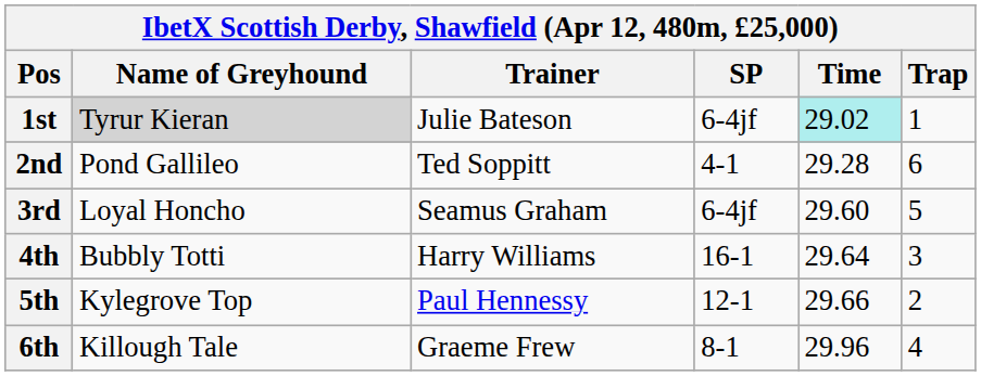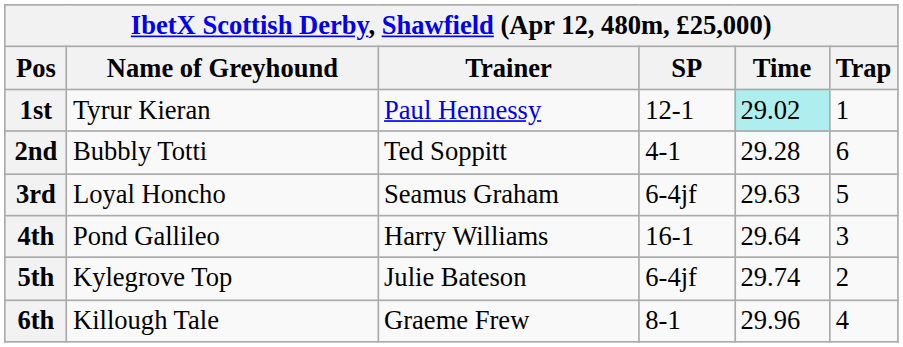1st | Name of Greyhound: lightgrey background -> no background
1st | Trainer: Julie Bateson -> Paul Hennessy
1st | SP: 6-4jf -> 12-1
2nd | Name of Greyhound: Pond Gallileo -> Bubbly Totti
3rd | Time: 29.60 -> 29.63
4th | Name of Greyhound: Bubbly Totti -> Pond Gallileo
5th | Trainer: Paul Hennessy -> Julie Bateson
5th | SP: 12-1 -> 6-4jf
5th | Time: 29.66 -> 29.74
